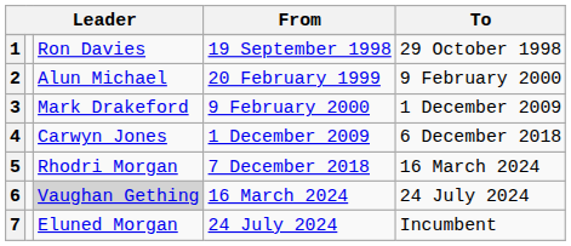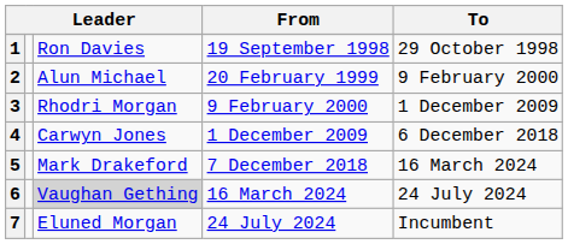3 | column 3: Mark Drakeford -> Rhodri Morgan
5 | column 3: Rhodri Morgan -> Mark Drakeford
